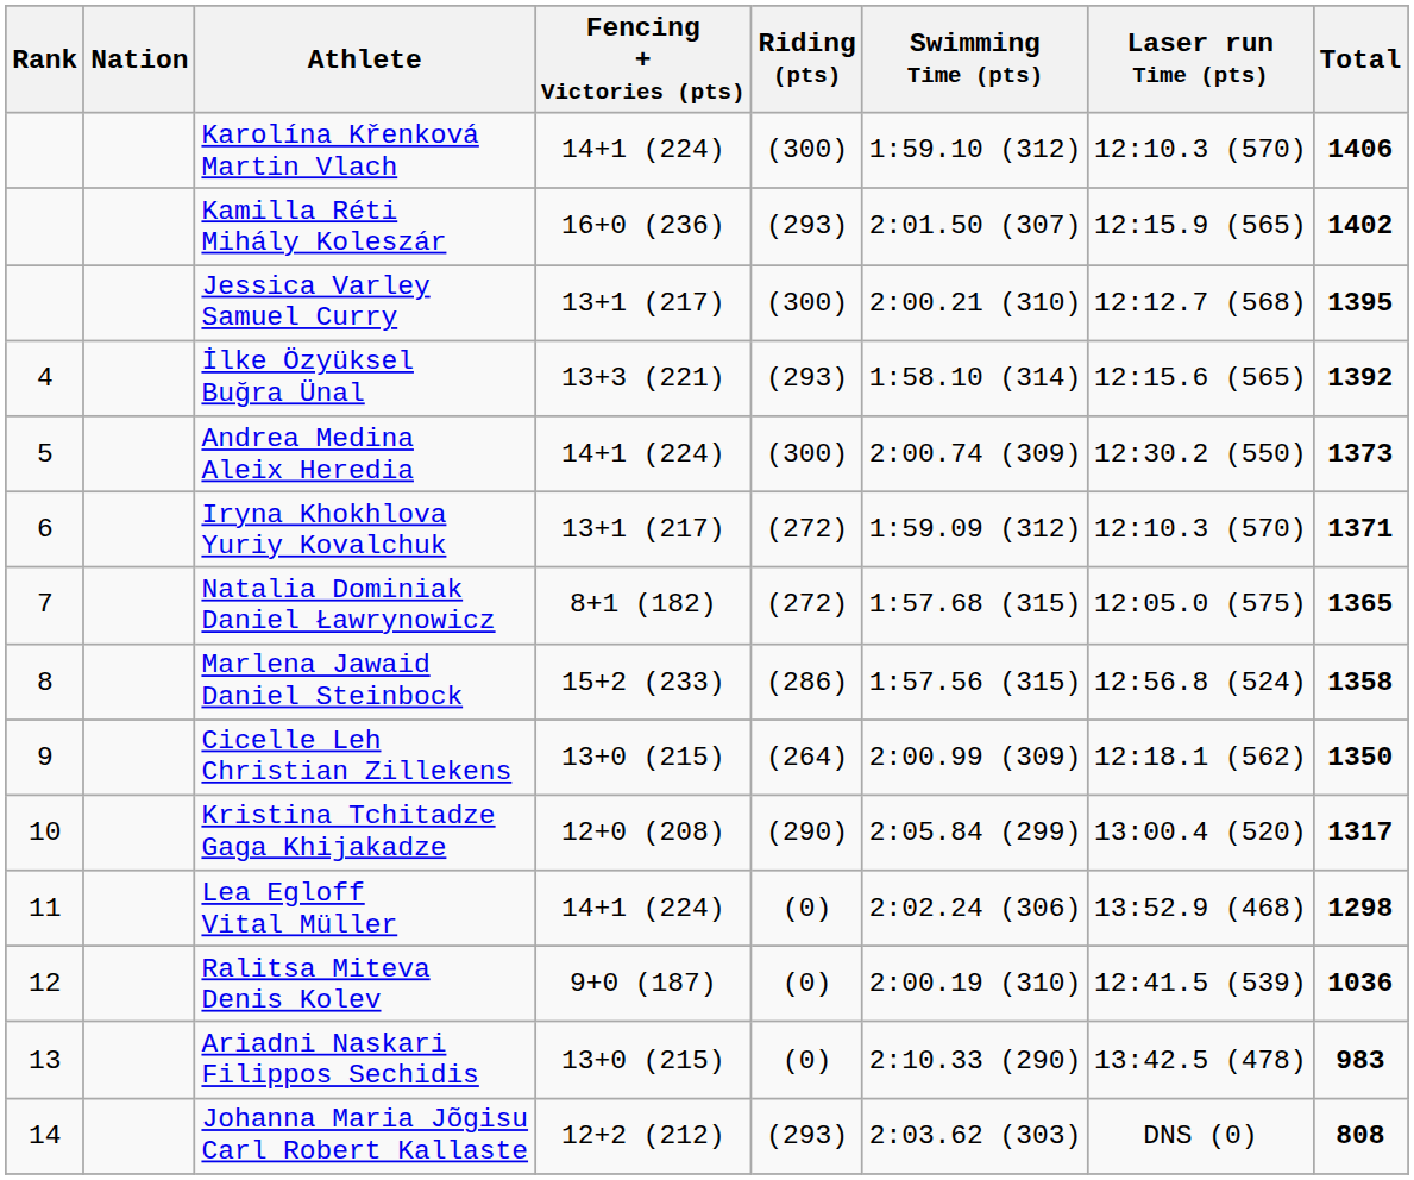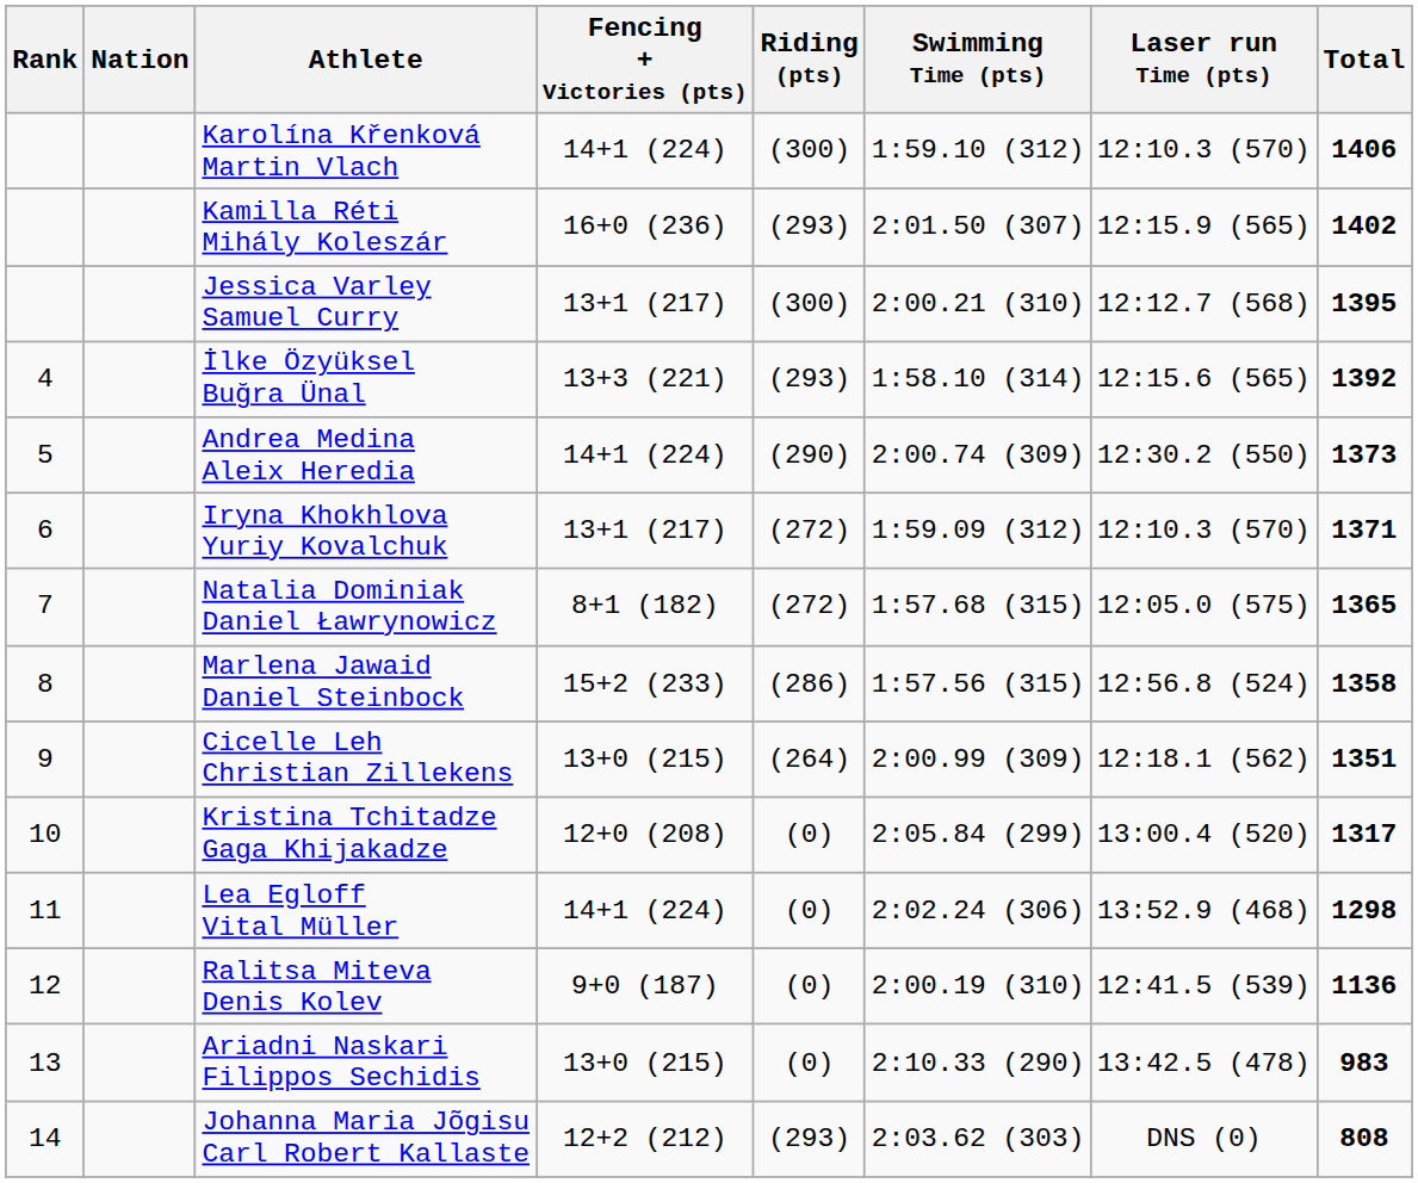Andrea Medina Aleix Heredia | Riding (pts): (300) -> (290)
Cicelle Leh Christian Zillekens | Total: 1350 -> 1351
Kristina Tchitadze Gaga Khijakadze | Riding (pts): (290) -> (0)
Ralitsa Miteva Denis Kolev | Total: 1036 -> 1136
